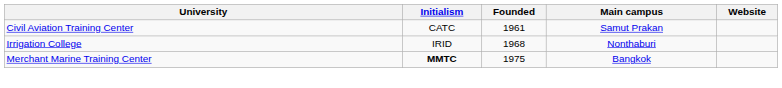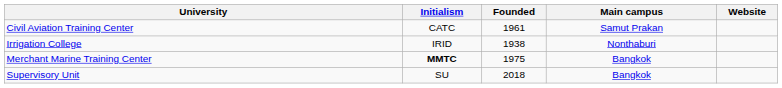Irrigation College | Founded: 1968 -> 1938
+ row: Supervisory Unit | SU | 2018 | Bangkok
